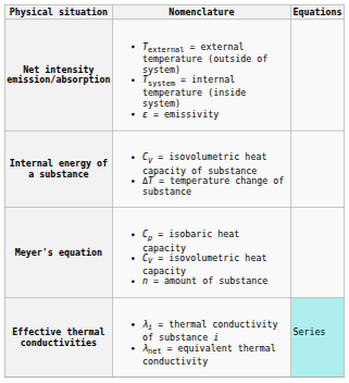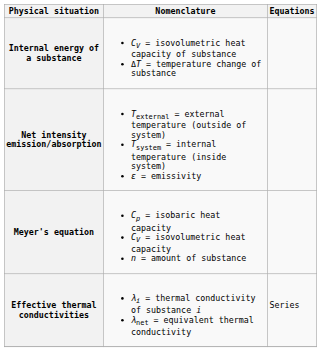rows swapped: Net intensity emission/absorption <-> Internal energy of a substance
Effective thermal conductivities | Equations: paleturquoise background -> no background
